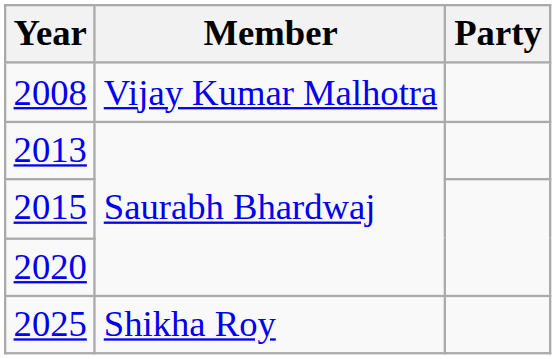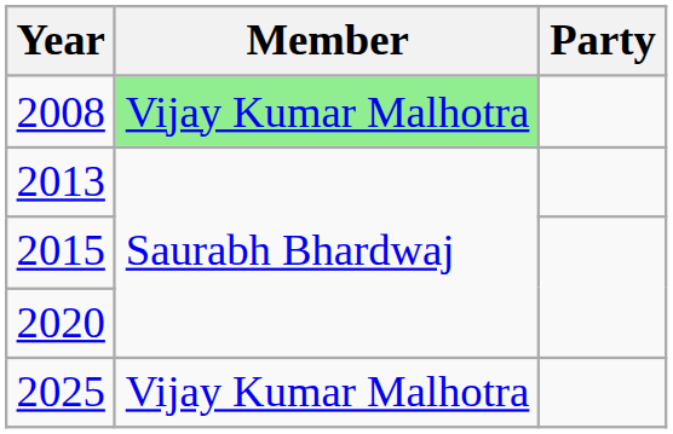2008 | Member: no background -> lightgreen background
2025 | Member: Shikha Roy -> Vijay Kumar Malhotra
